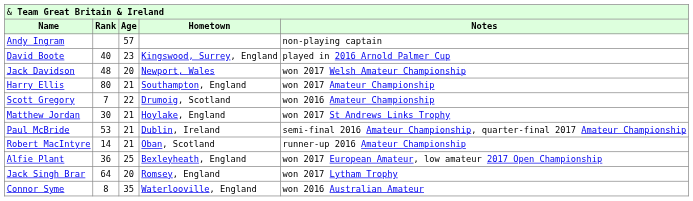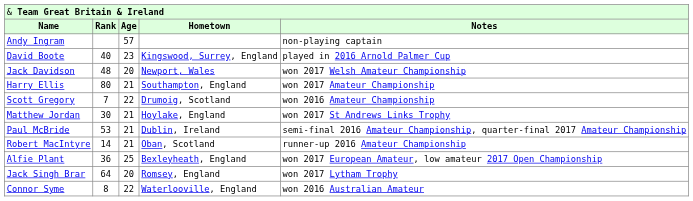Connor Syme | column 3: 35 -> 22
